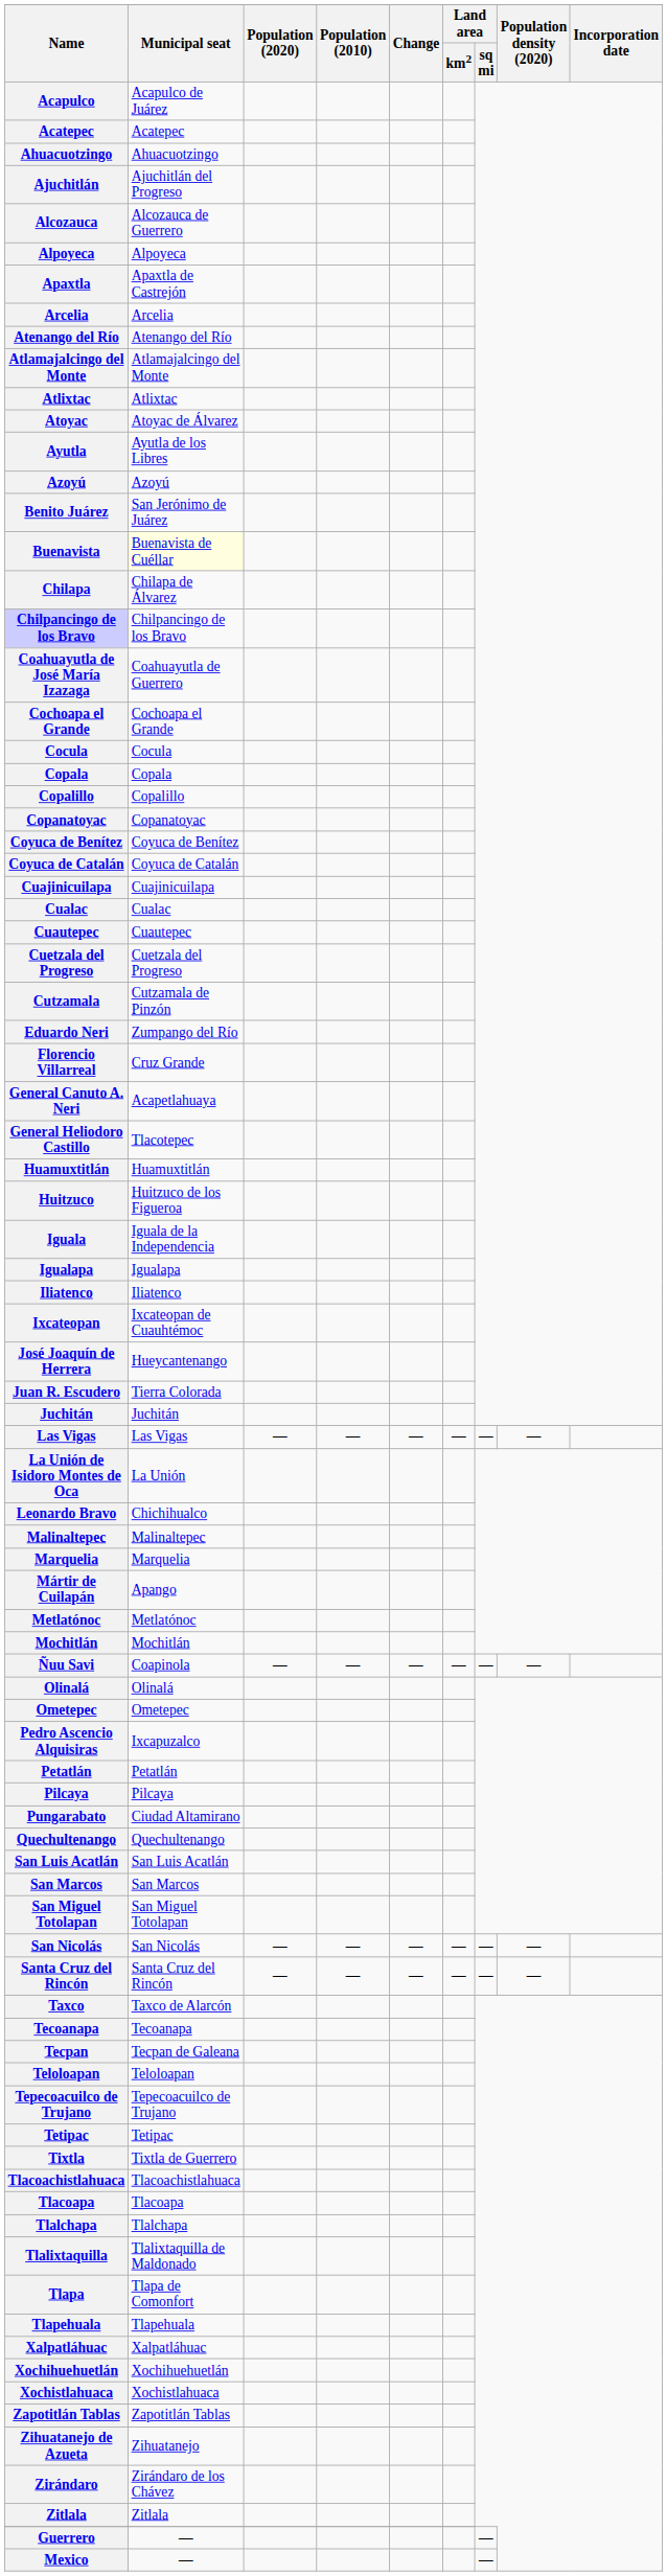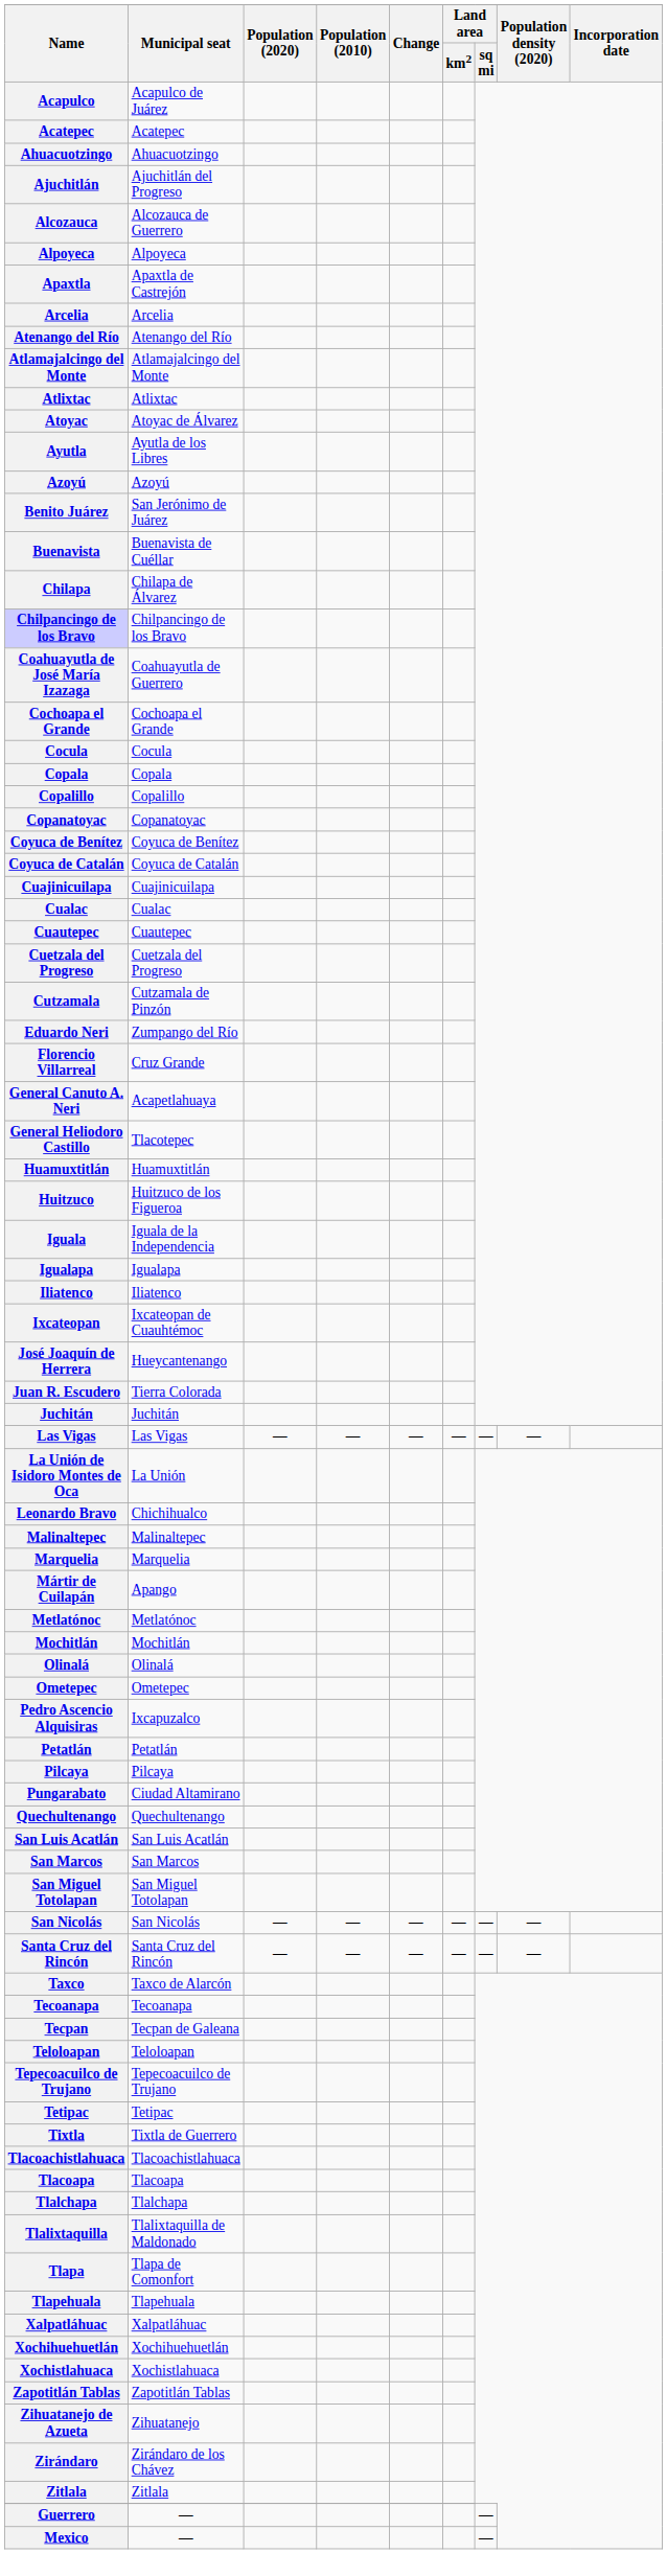Buenavista | Municipal seat: lightyellow background -> no background
- row: Ñuu Savi | Coapinola | — | — | — | — | — | —
